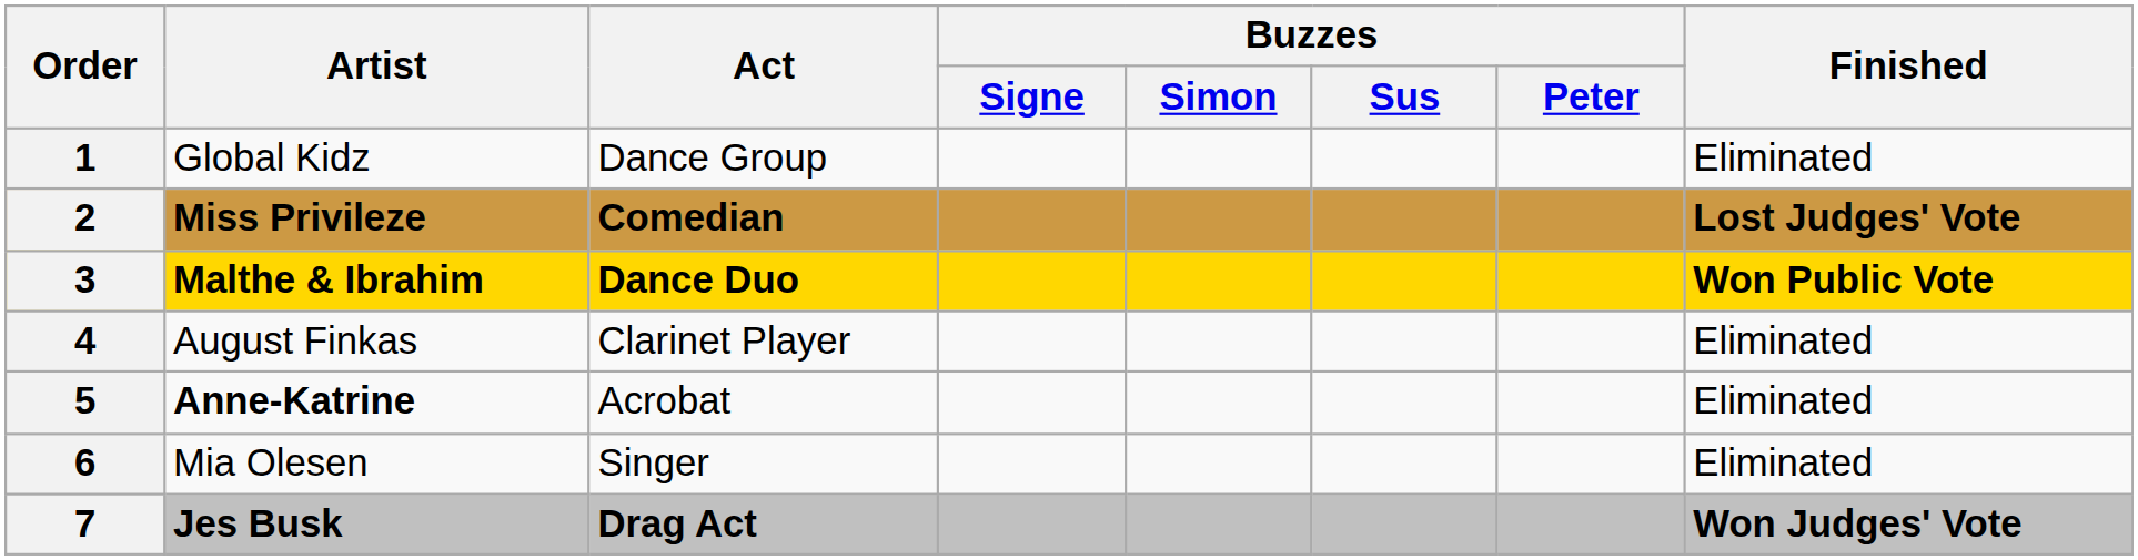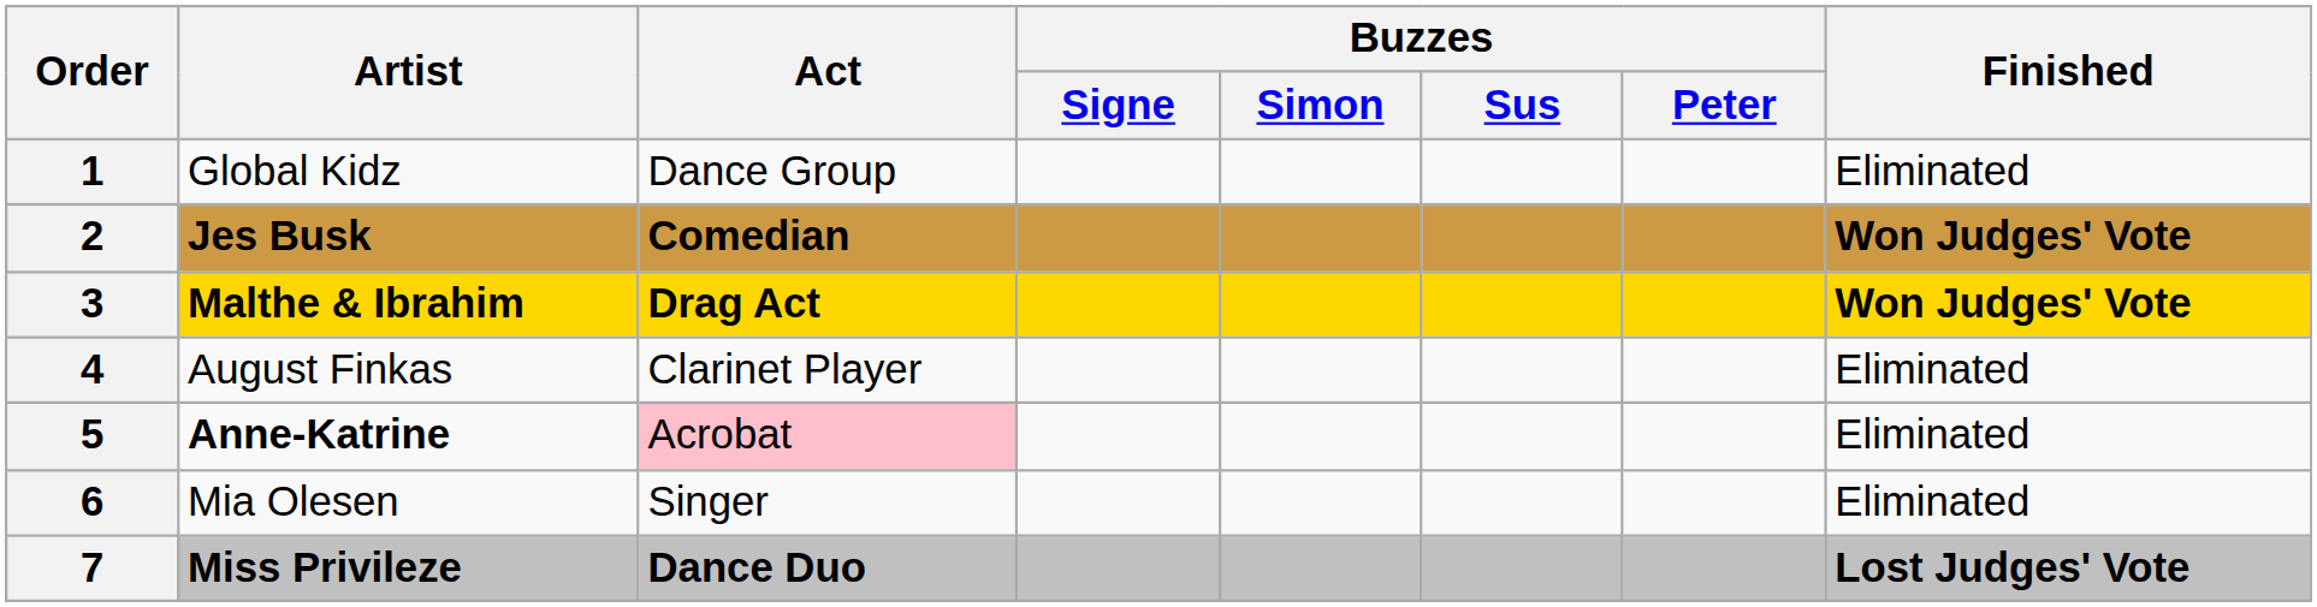2 | Artist: Miss Privileze -> Jes Busk
2 | Finished: Lost Judges' Vote -> Won Judges' Vote
3 | Act: Dance Duo -> Drag Act
3 | Finished: Won Public Vote -> Won Judges' Vote
5 | Act: no background -> pink background
7 | Artist: Jes Busk -> Miss Privileze
7 | Act: Drag Act -> Dance Duo
7 | Finished: Won Judges' Vote -> Lost Judges' Vote
